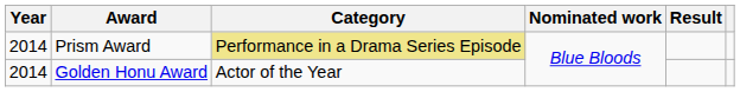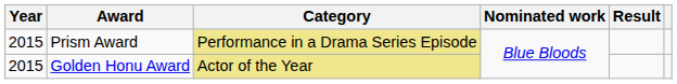Prism Award | Year: 2014 -> 2015
Golden Honu Award | Year: 2014 -> 2015
Golden Honu Award | Category: no background -> khaki background
